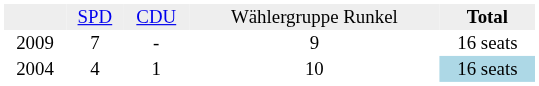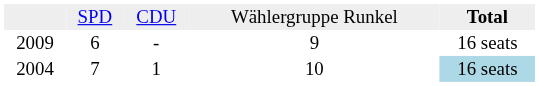2009 | column 2: 7 -> 6
2004 | column 2: 4 -> 7
